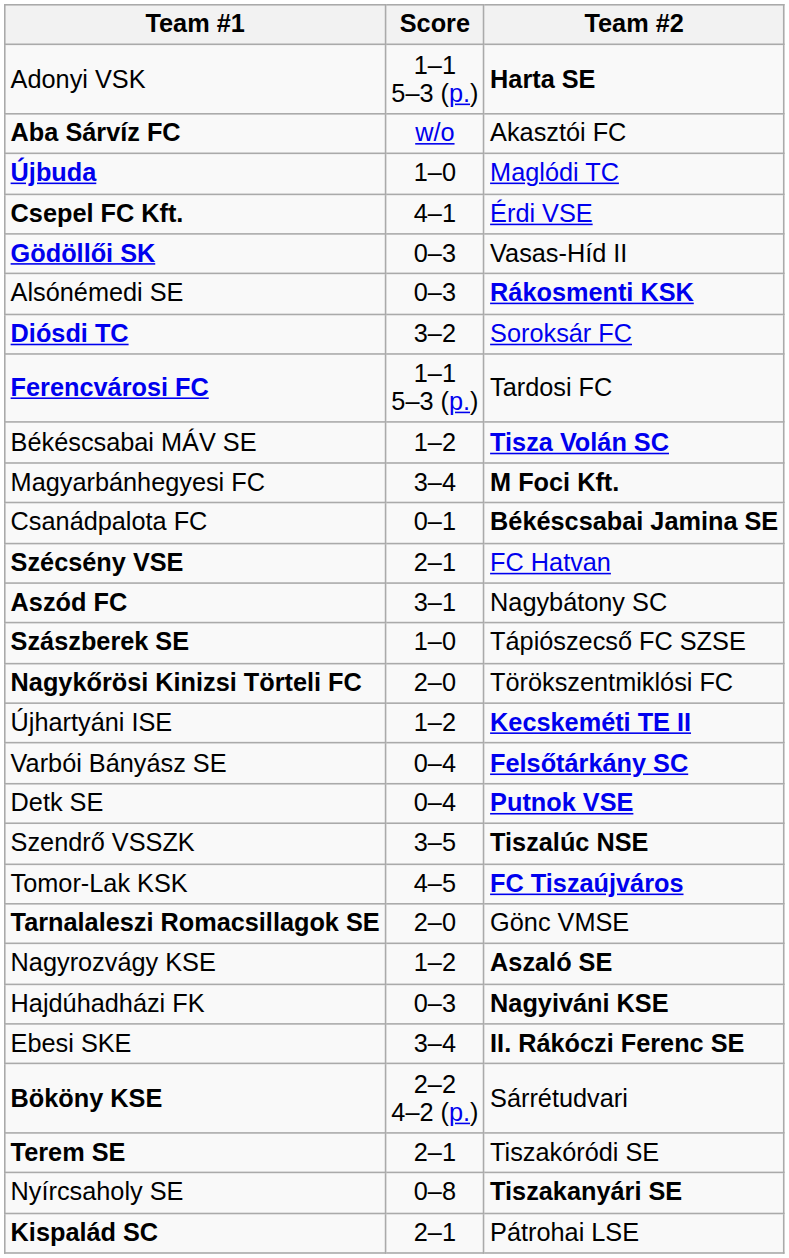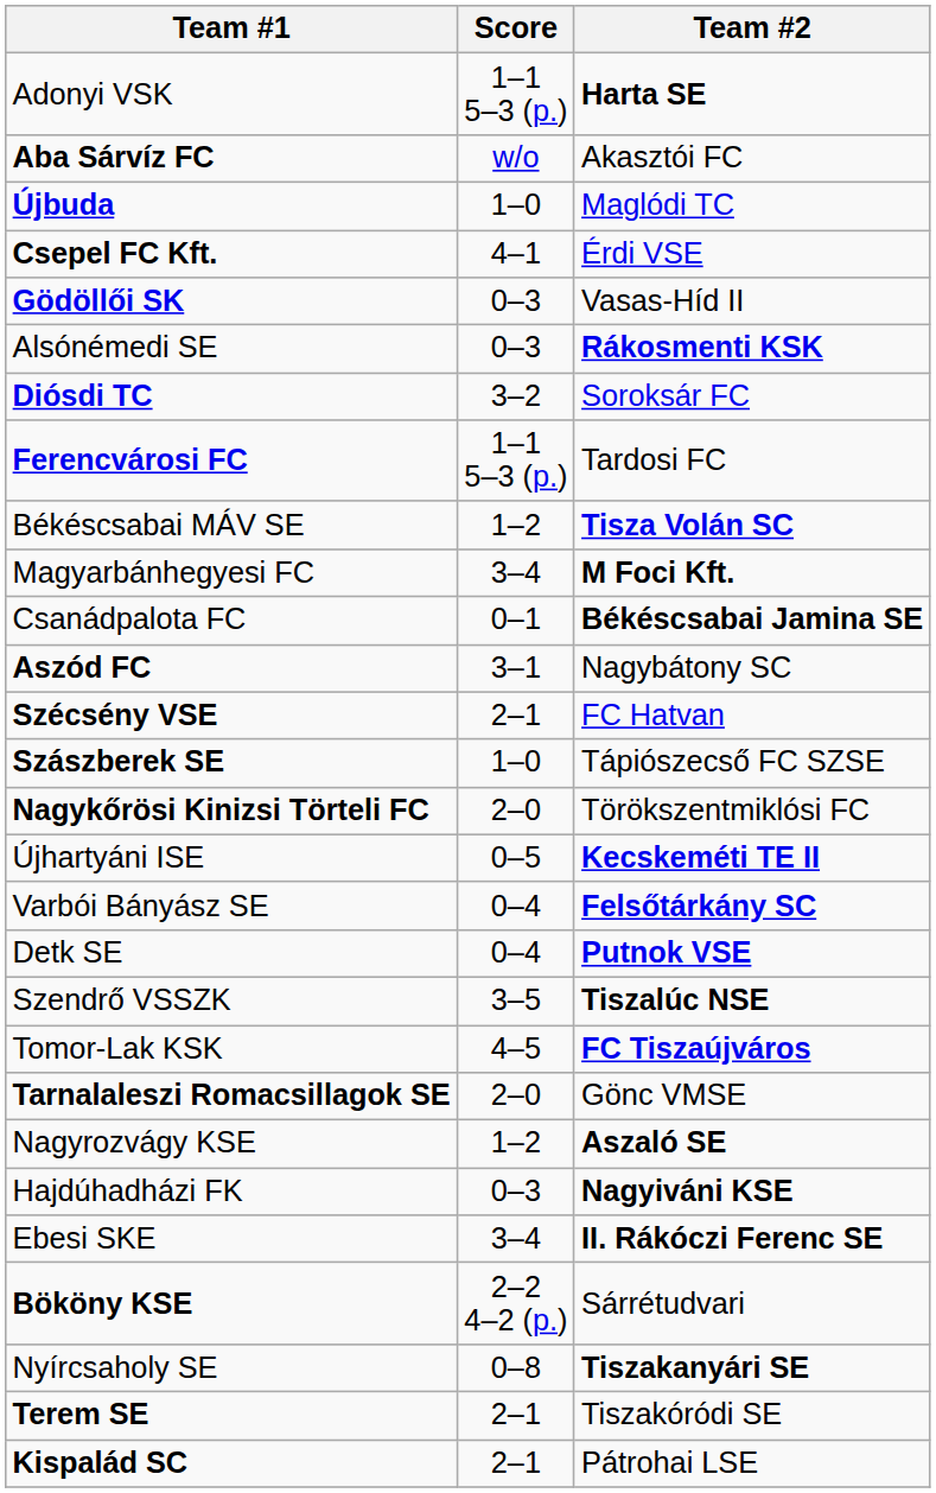rows swapped: Szécsény VSE <-> Aszód FC
Újhartyáni ISE | Score: 1–2 -> 0–5
rows swapped: Terem SE <-> Nyírcsaholy SE
